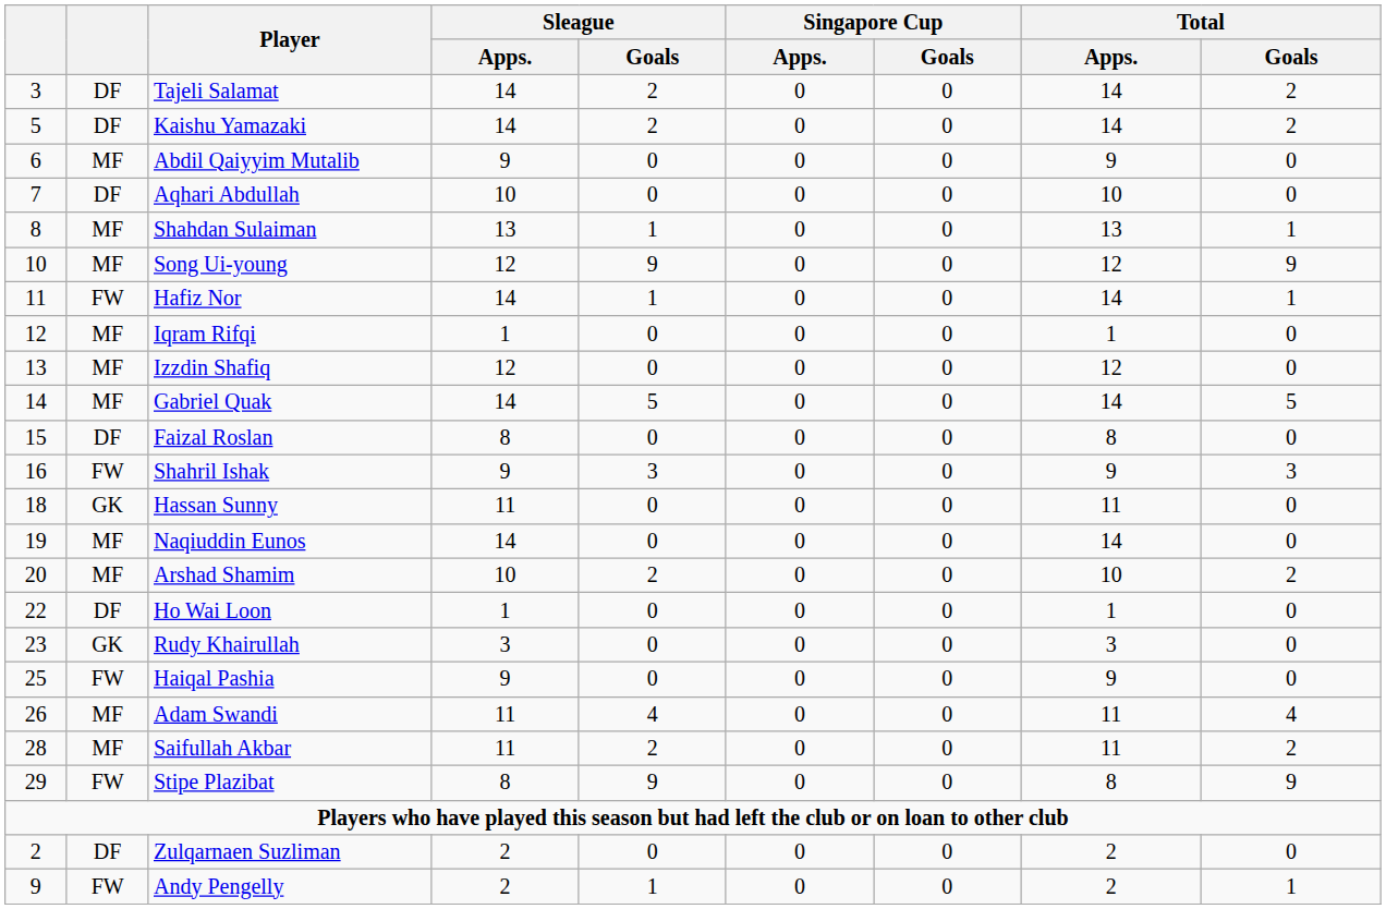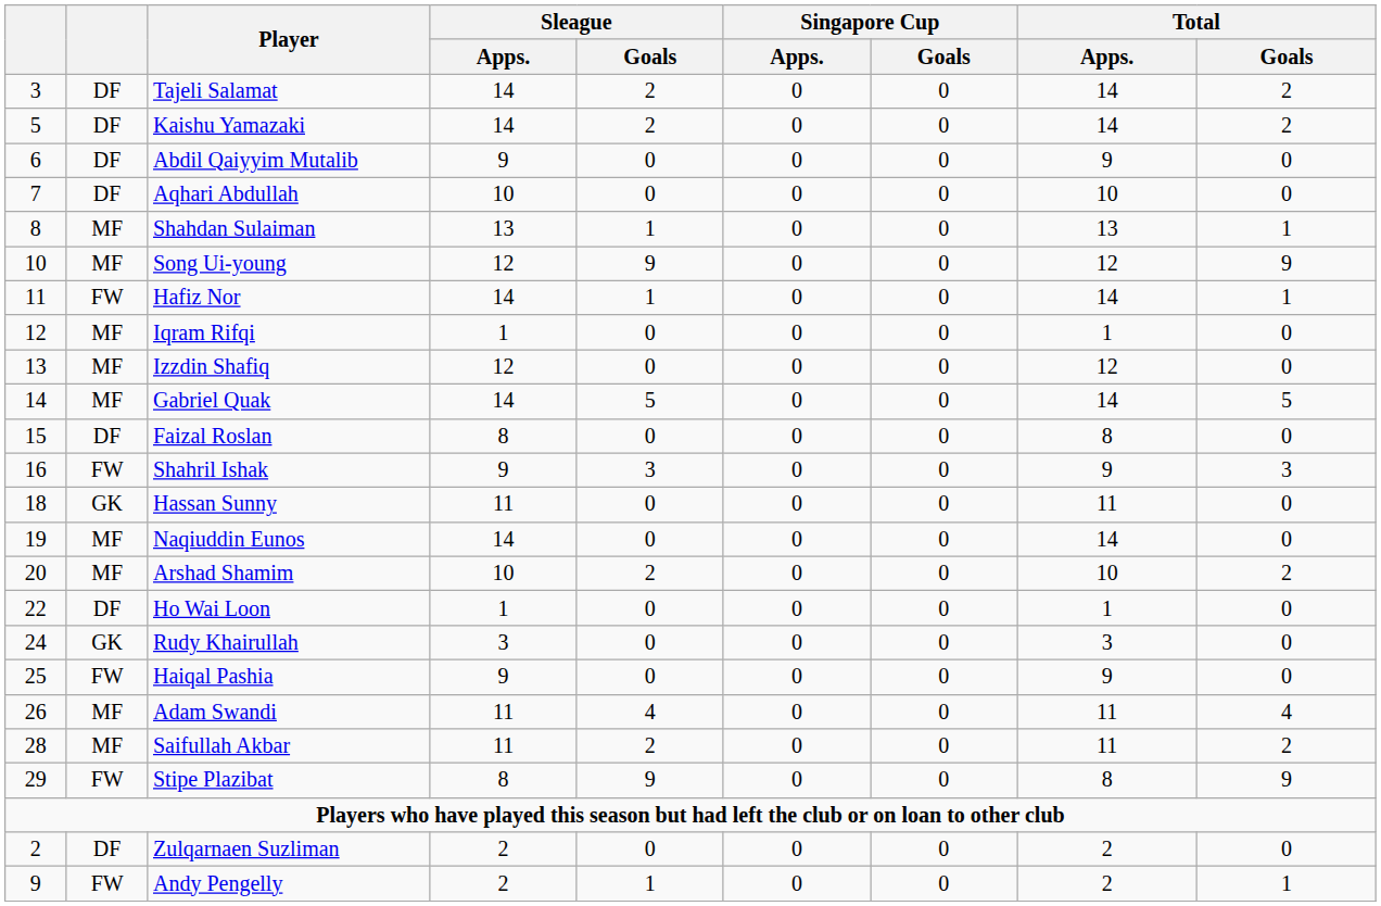Abdil Qaiyyim Mutalib | column 2: MF -> DF
Rudy Khairullah | column 1: 23 -> 24
